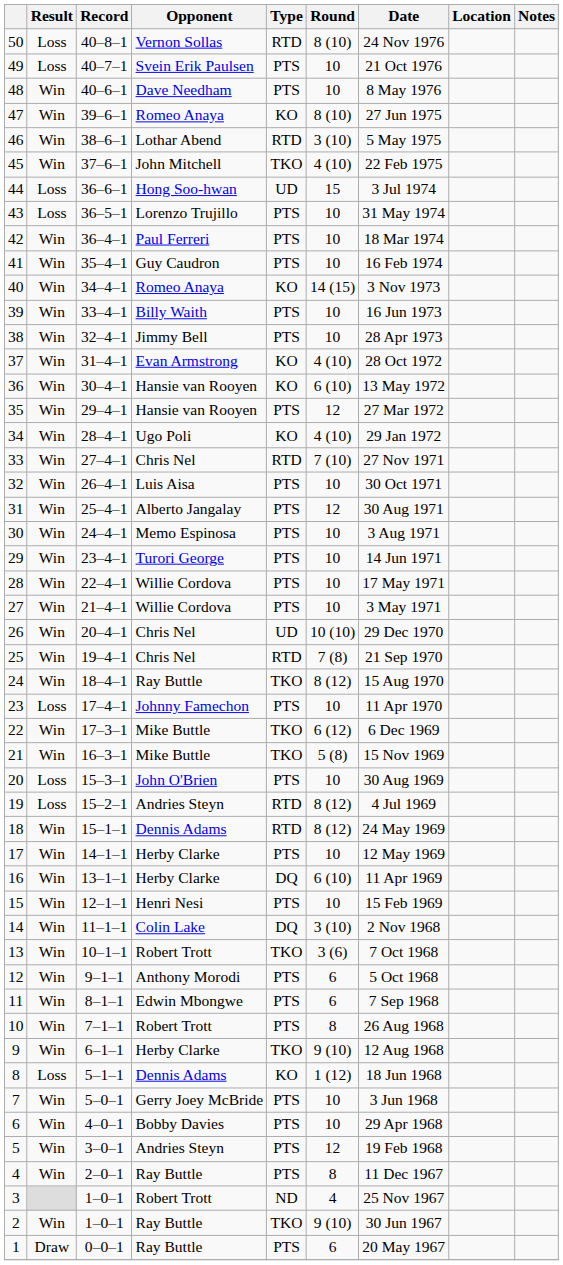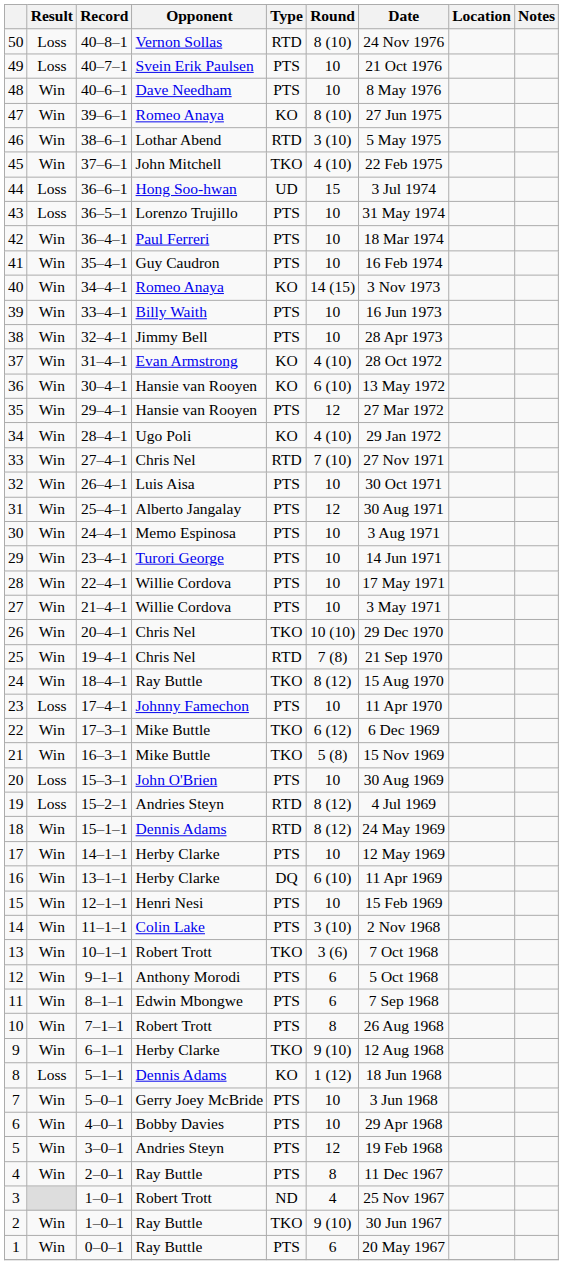26 | Type: UD -> TKO
14 | Type: DQ -> PTS
1 | Result: Draw -> Win
